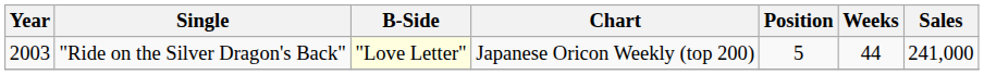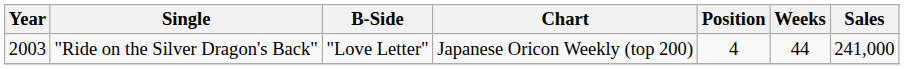"Ride on the Silver Dragon's Back" | B-Side: lightyellow background -> no background
"Ride on the Silver Dragon's Back" | Position: 5 -> 4
